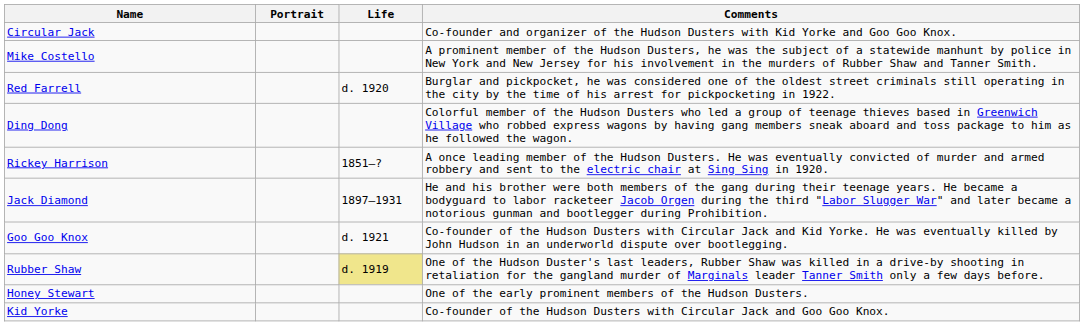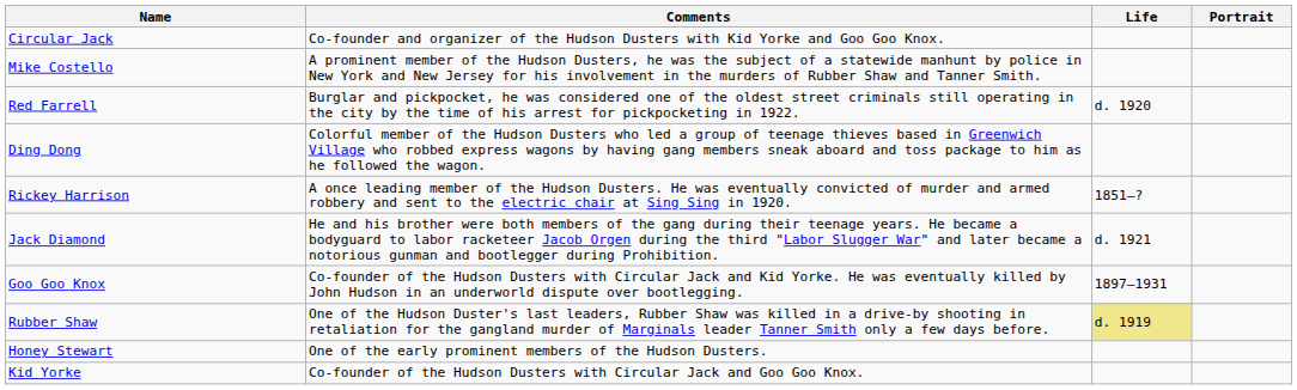columns swapped: Portrait <-> Comments
Jack Diamond | Life: 1897–1931 -> d. 1921
Goo Goo Knox | Life: d. 1921 -> 1897–1931
